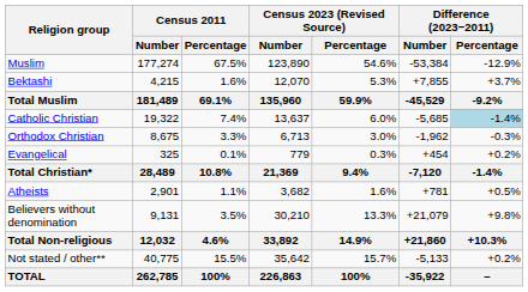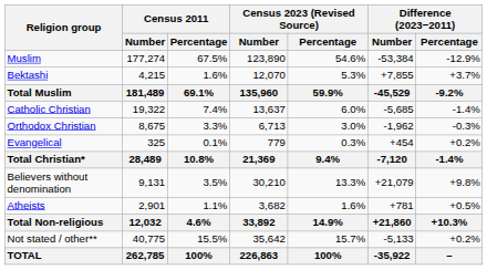Catholic Christian | Difference (2023−2011) / Percentage: lightblue background -> no background
rows swapped: Atheists <-> Believers without denomination
